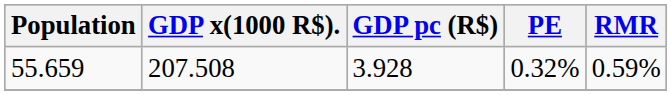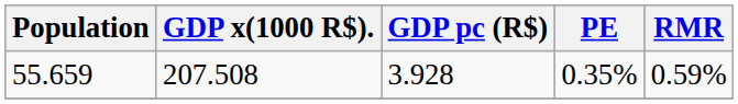55.659 | PE: 0.32% -> 0.35%
